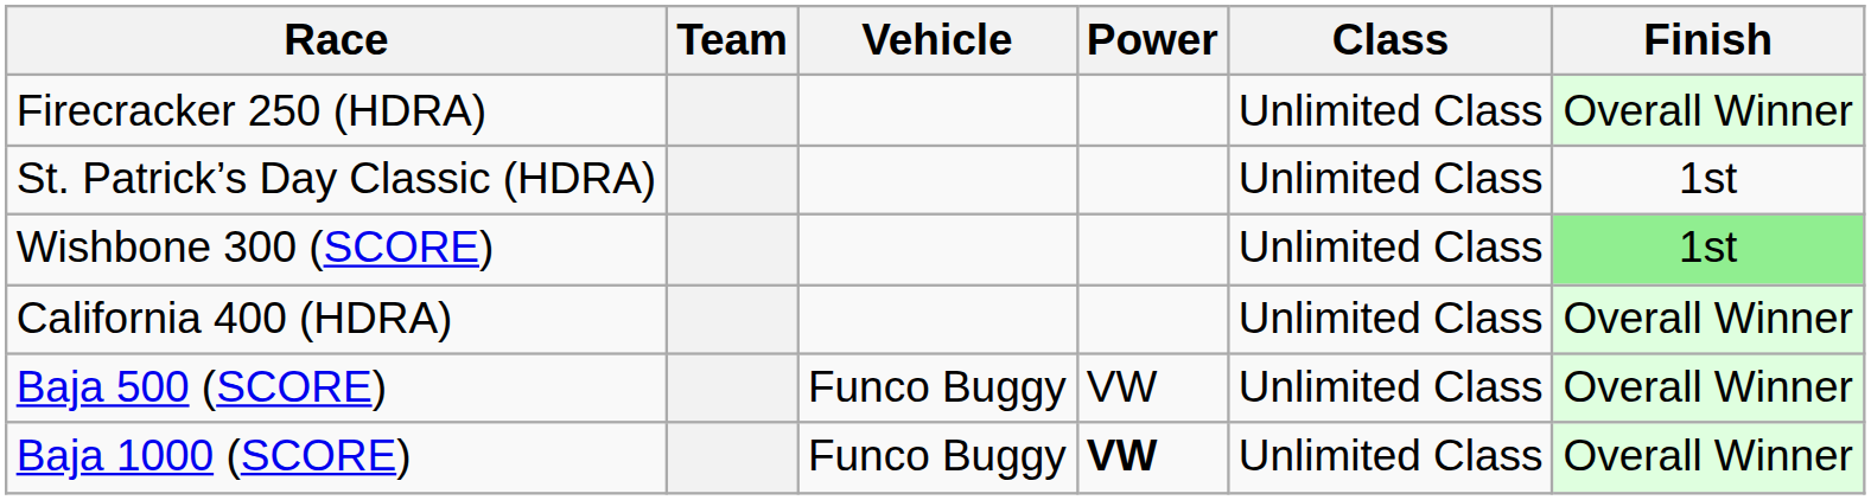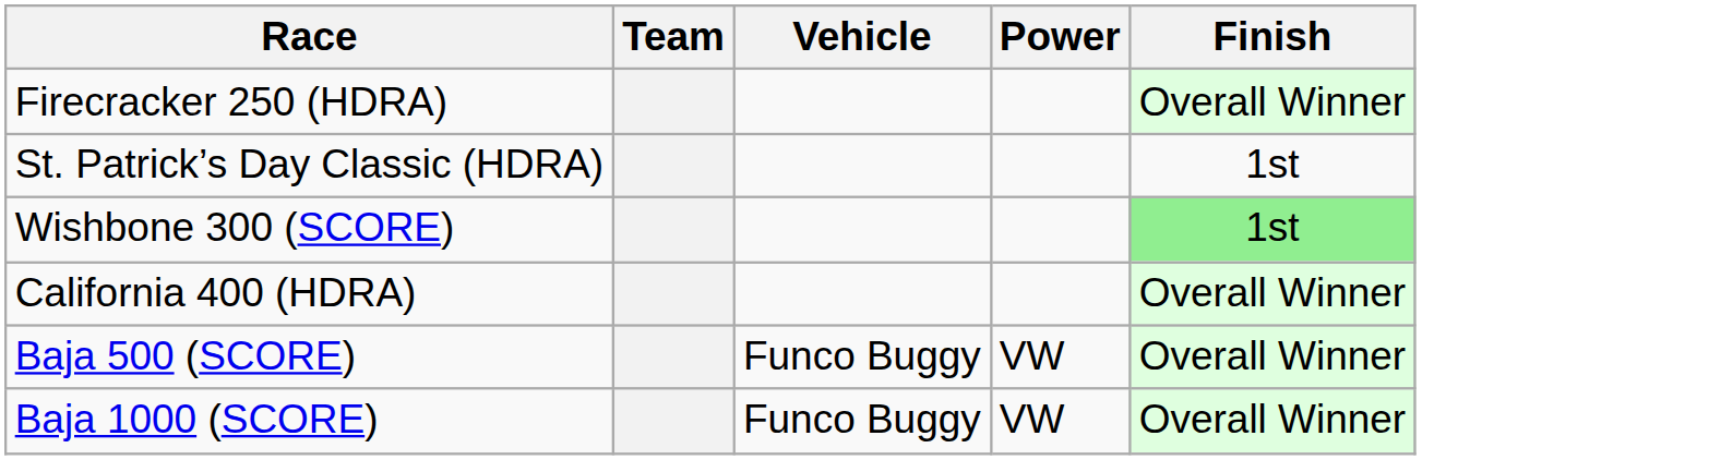- column: Class | Unlimited Class | Unlimited Class | Unlimited Class | Unlimited Class | Unlimited Class | Unlimited Class
Baja 1000 (SCORE) | Power: bold -> normal
